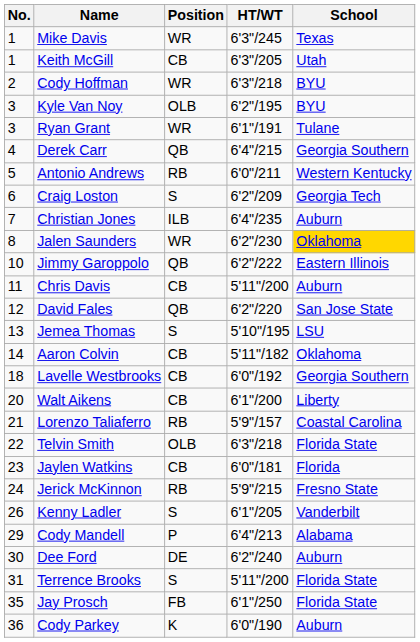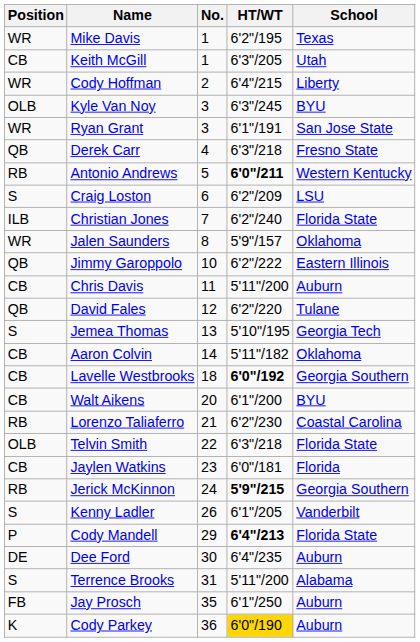columns swapped: No. <-> Position
Mike Davis | HT/WT: 6'3"/245 -> 6'2"/195
Cody Hoffman | HT/WT: 6'3"/218 -> 6'4"/215
Cody Hoffman | School: BYU -> Liberty
Kyle Van Noy | HT/WT: 6'2"/195 -> 6'3"/245
Ryan Grant | School: Tulane -> San Jose State
Derek Carr | HT/WT: 6'4"/215 -> 6'3"/218
Derek Carr | School: Georgia Southern -> Fresno State
Antonio Andrews | HT/WT: normal -> bold
Craig Loston | School: Georgia Tech -> LSU
Christian Jones | HT/WT: 6'4"/235 -> 6'2"/240
Christian Jones | School: Auburn -> Florida State
Jalen Saunders | HT/WT: 6'2"/230 -> 5'9"/157
Jalen Saunders | School: gold background -> no background
David Fales | School: San Jose State -> Tulane
Jemea Thomas | School: LSU -> Georgia Tech
Lavelle Westbrooks | HT/WT: normal -> bold
Walt Aikens | School: Liberty -> BYU
Lorenzo Taliaferro | HT/WT: 5'9"/157 -> 6'2"/230
Jerick McKinnon | HT/WT: normal -> bold
Jerick McKinnon | School: Fresno State -> Georgia Southern
Cody Mandell | HT/WT: normal -> bold
Cody Mandell | School: Alabama -> Florida State
Dee Ford | HT/WT: 6'2"/240 -> 6'4"/235
Terrence Brooks | School: Florida State -> Alabama
Jay Prosch | School: Florida State -> Auburn
Cody Parkey | HT/WT: no background -> gold background
